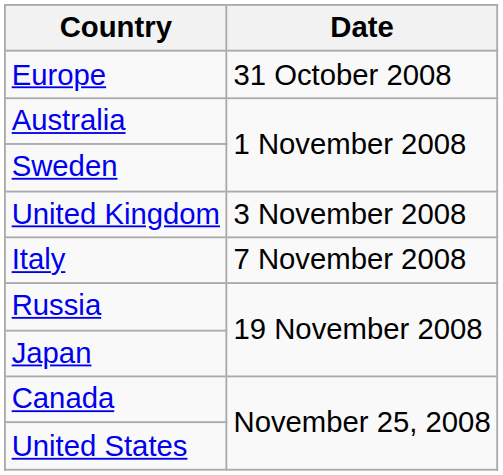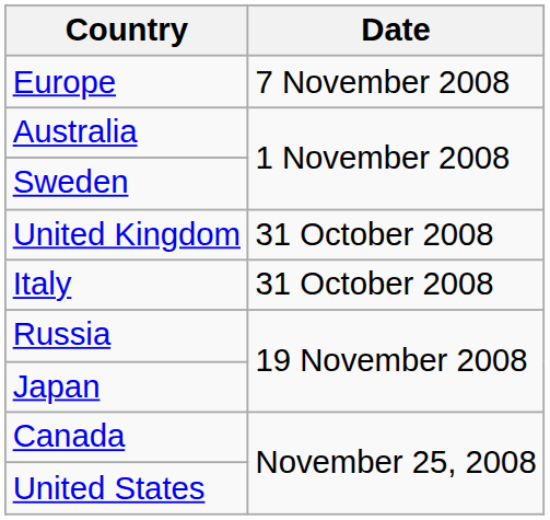Europe | Date: 31 October 2008 -> 7 November 2008
United Kingdom | Date: 3 November 2008 -> 31 October 2008
Italy | Date: 7 November 2008 -> 31 October 2008
